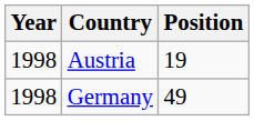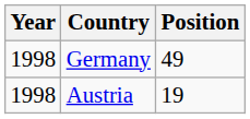rows swapped: Germany <-> Austria
